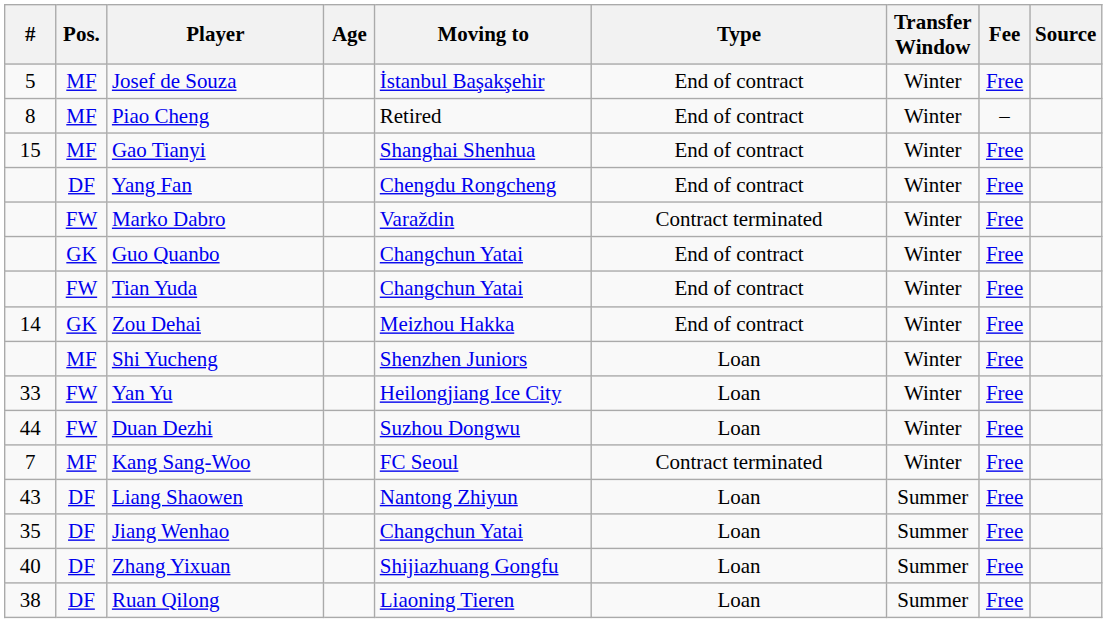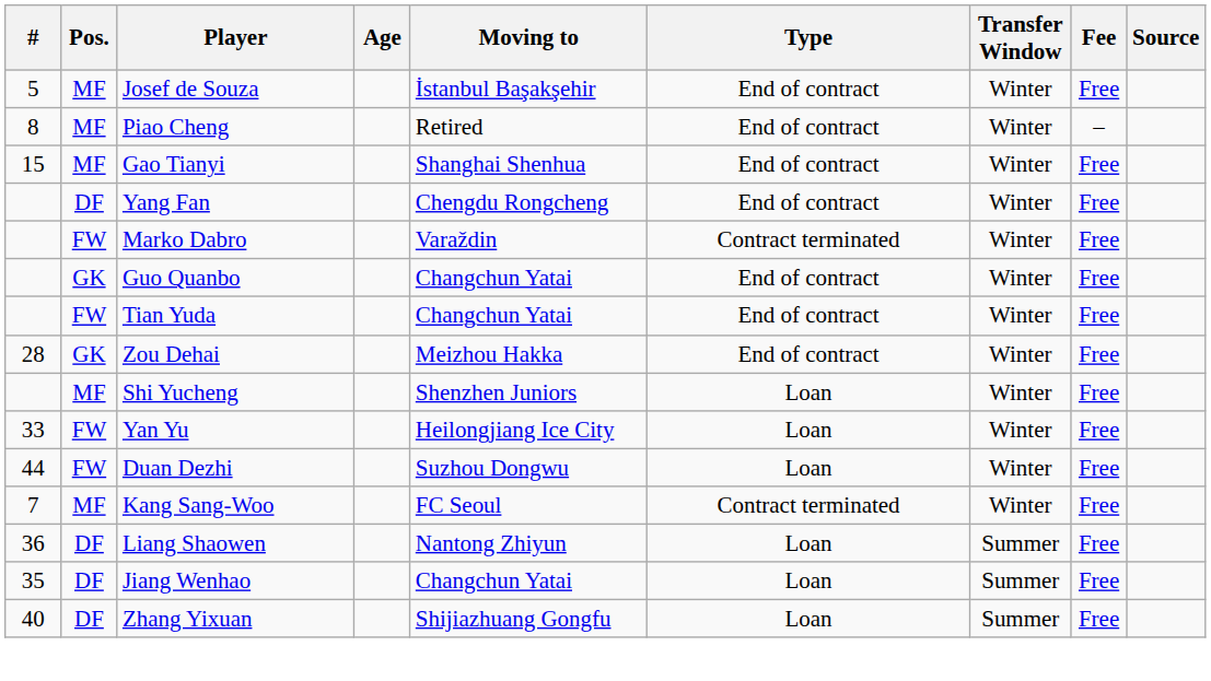Zou Dehai | #: 14 -> 28
Liang Shaowen | #: 43 -> 36
- row: 38 | DF | Ruan Qilong | Liaoning Tieren | Loan | Summer | Free
